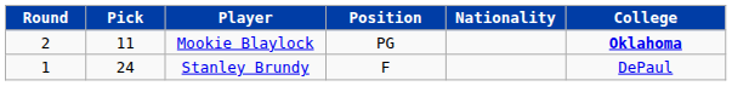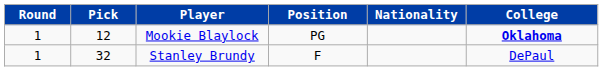Mookie Blaylock | Round: 2 -> 1
Mookie Blaylock | Pick: 11 -> 12
Stanley Brundy | Pick: 24 -> 32
